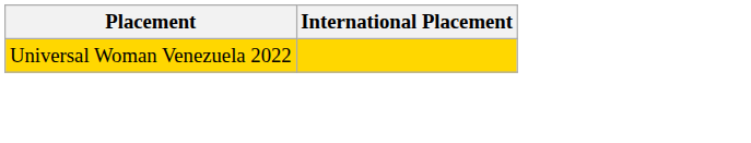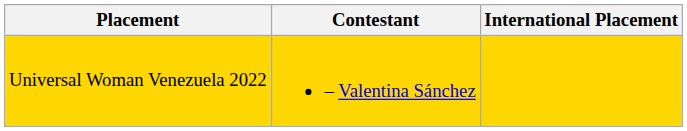+ column: Contestant | – Valentina Sánchez
